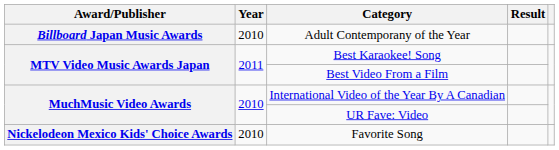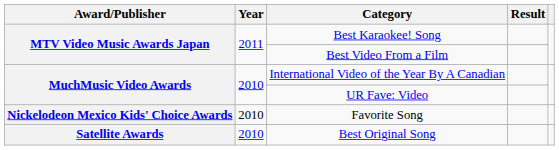- row: Billboard Japan Music Awards | 2010 | Adult Contemporany of the Year
+ row: Satellite Awards | 2010 | Best Original Song
